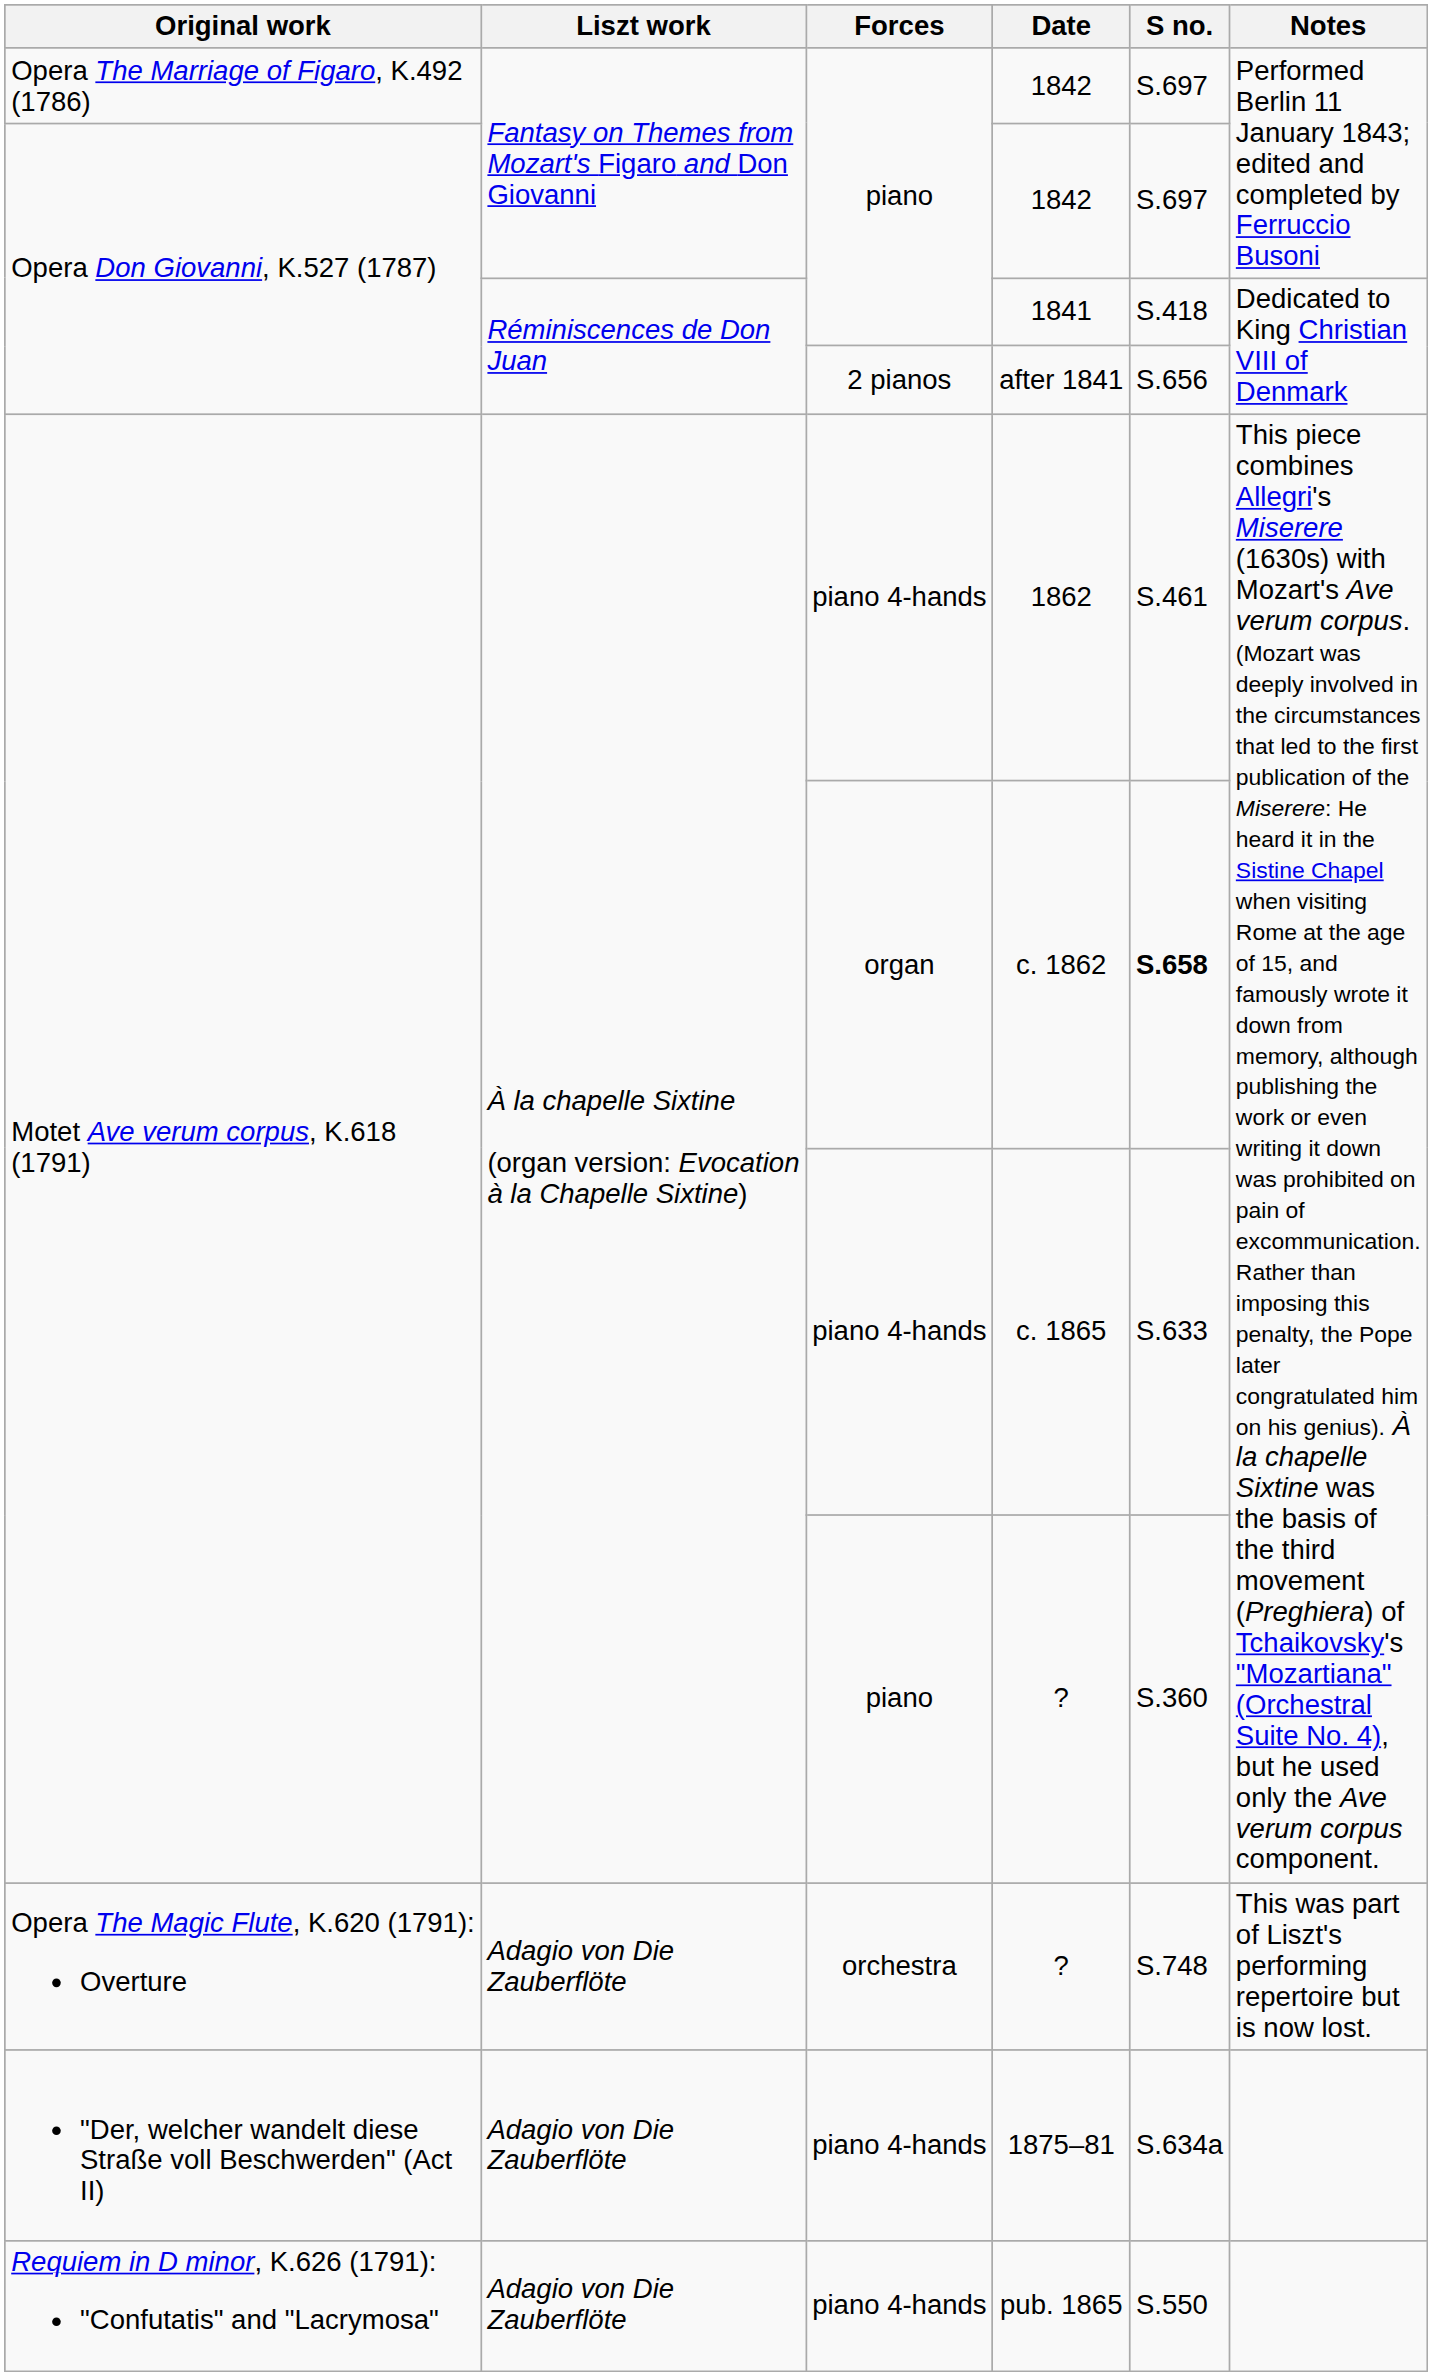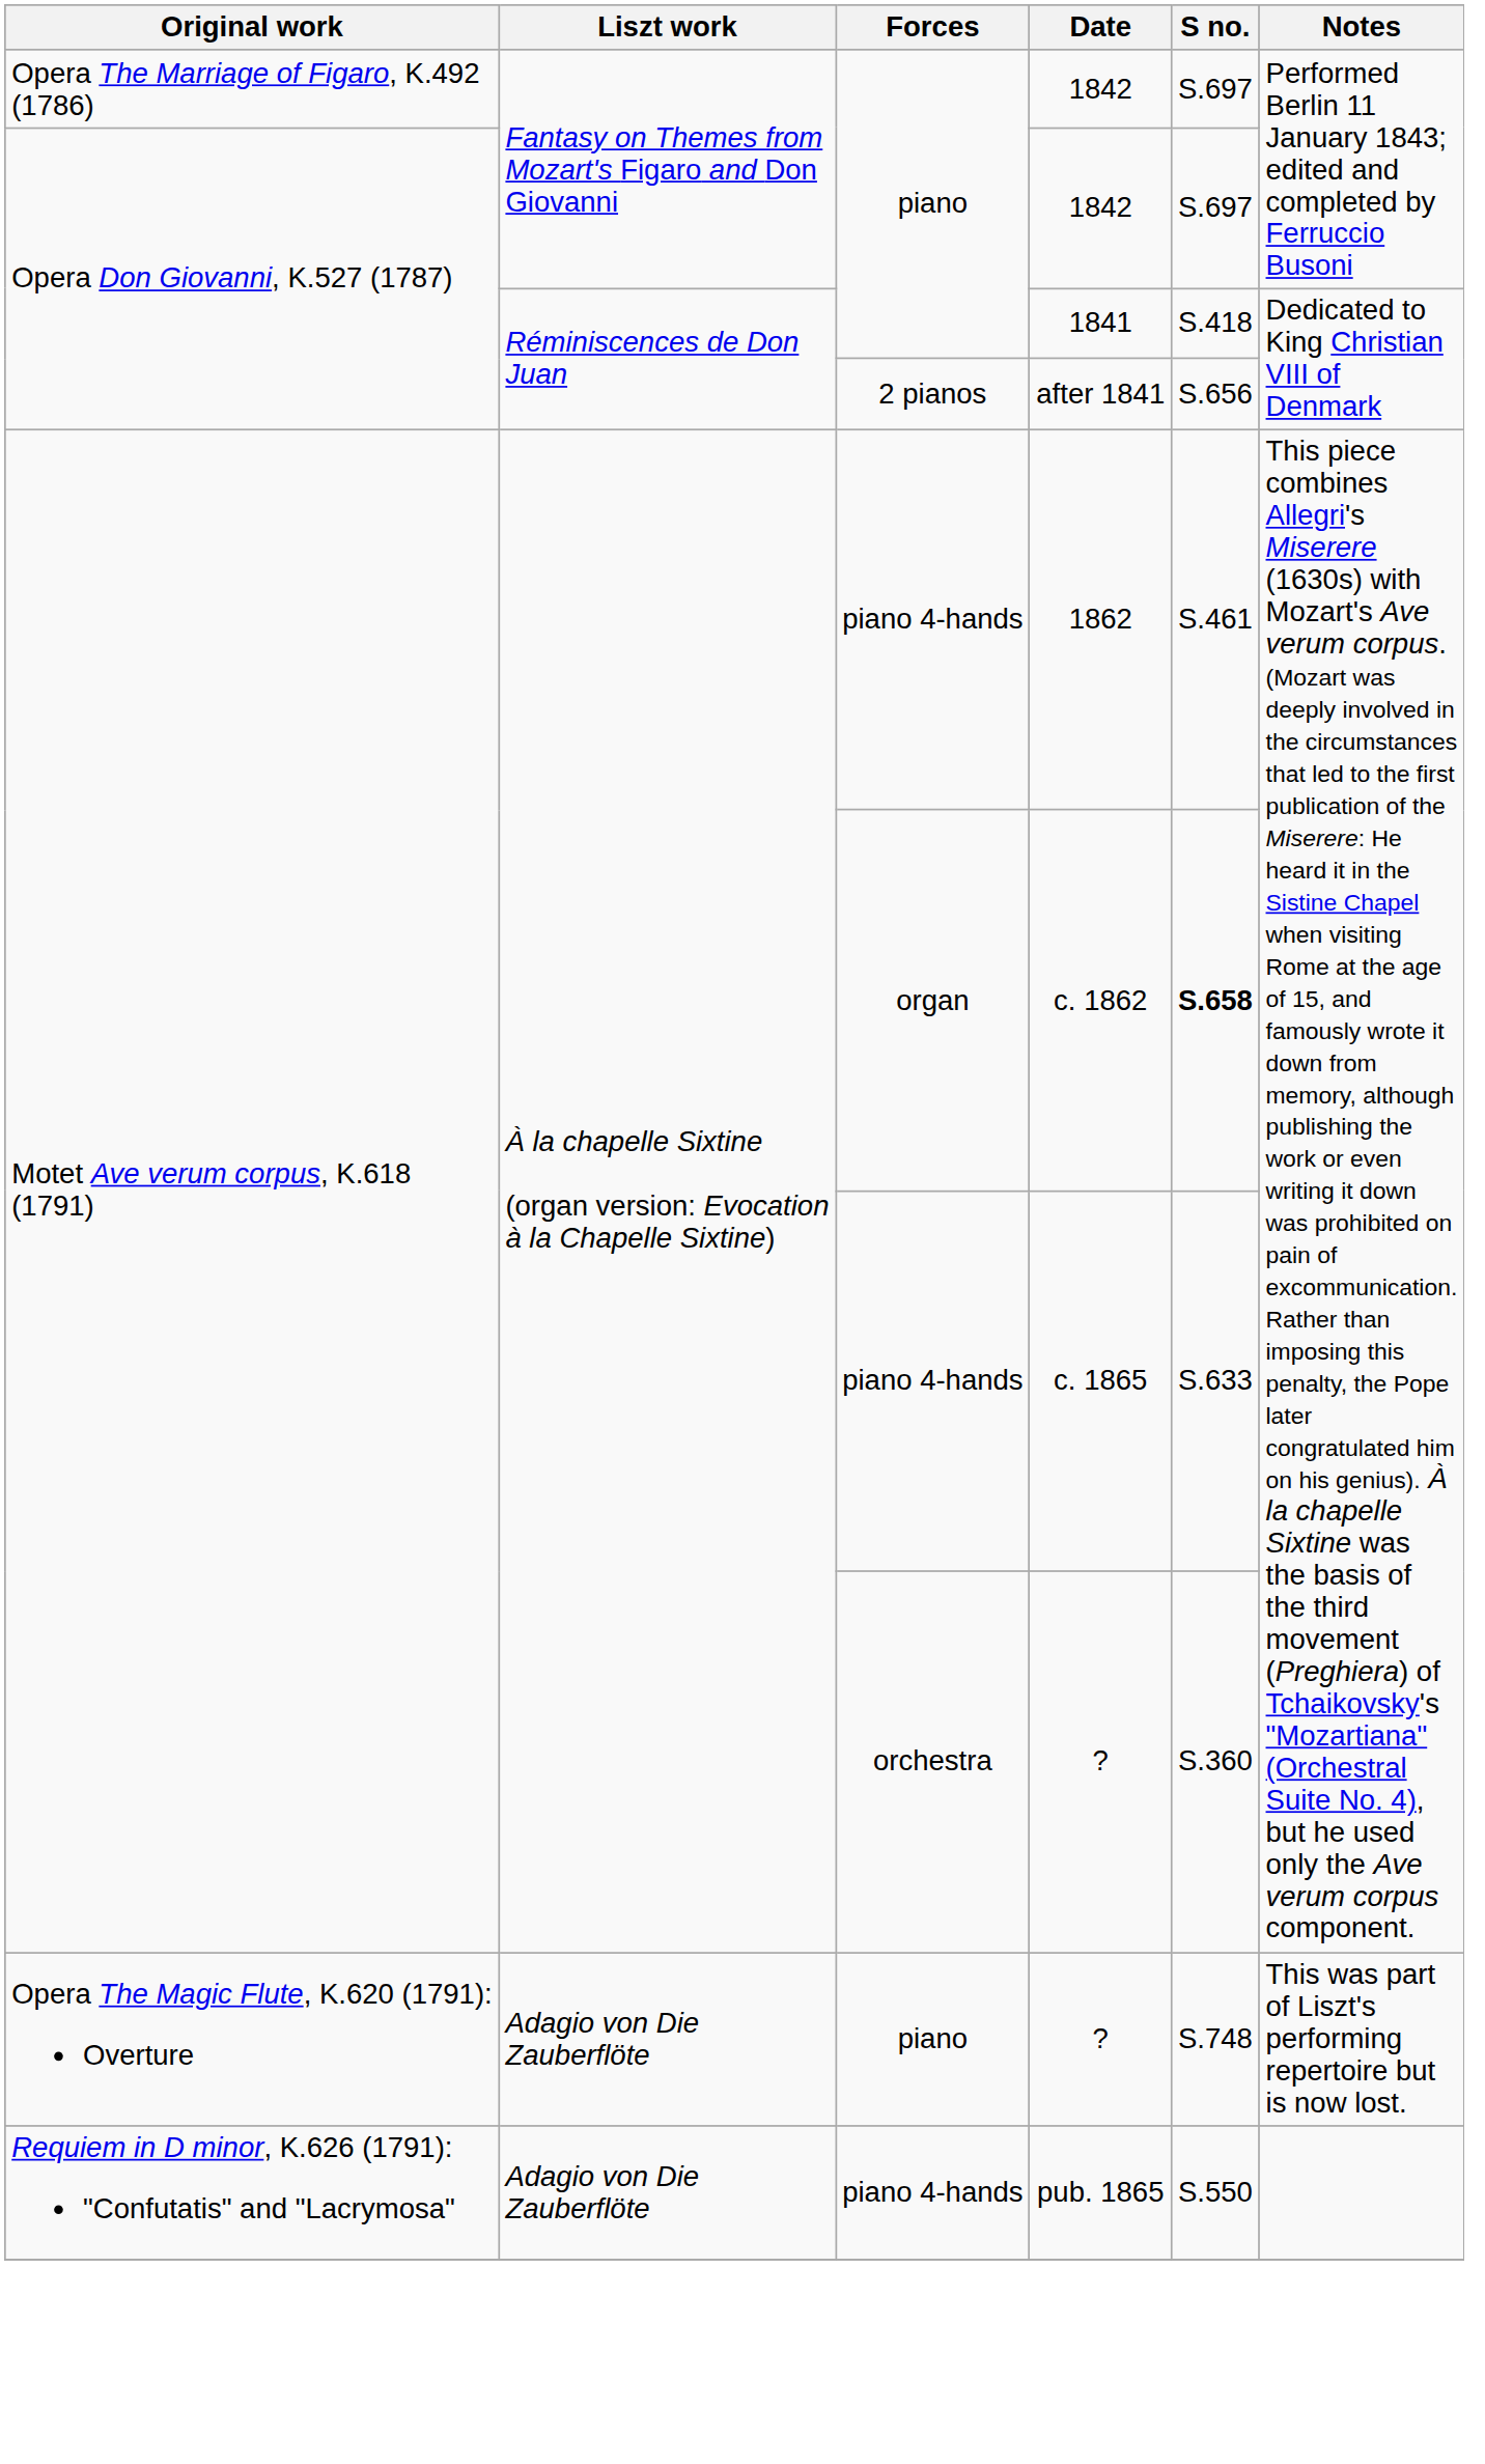Motet Ave verum corpus, K.618 (1791) / ? | Forces: piano -> orchestra
Opera The Magic Flute, K.620 (1791): Overture / ? | Forces: orchestra -> piano
- row: "Der, welcher wandelt diese Straße voll Beschwerden" (Act II) | Adagio von Die Zauberflöte | piano 4-hands | 1875–81 | S.634a
